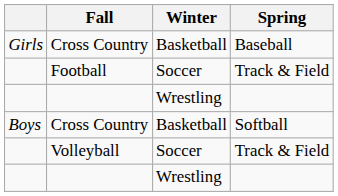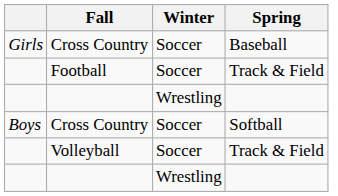Cross Country / Baseball | Winter: Basketball -> Soccer
Cross Country / Softball | Winter: Basketball -> Soccer
